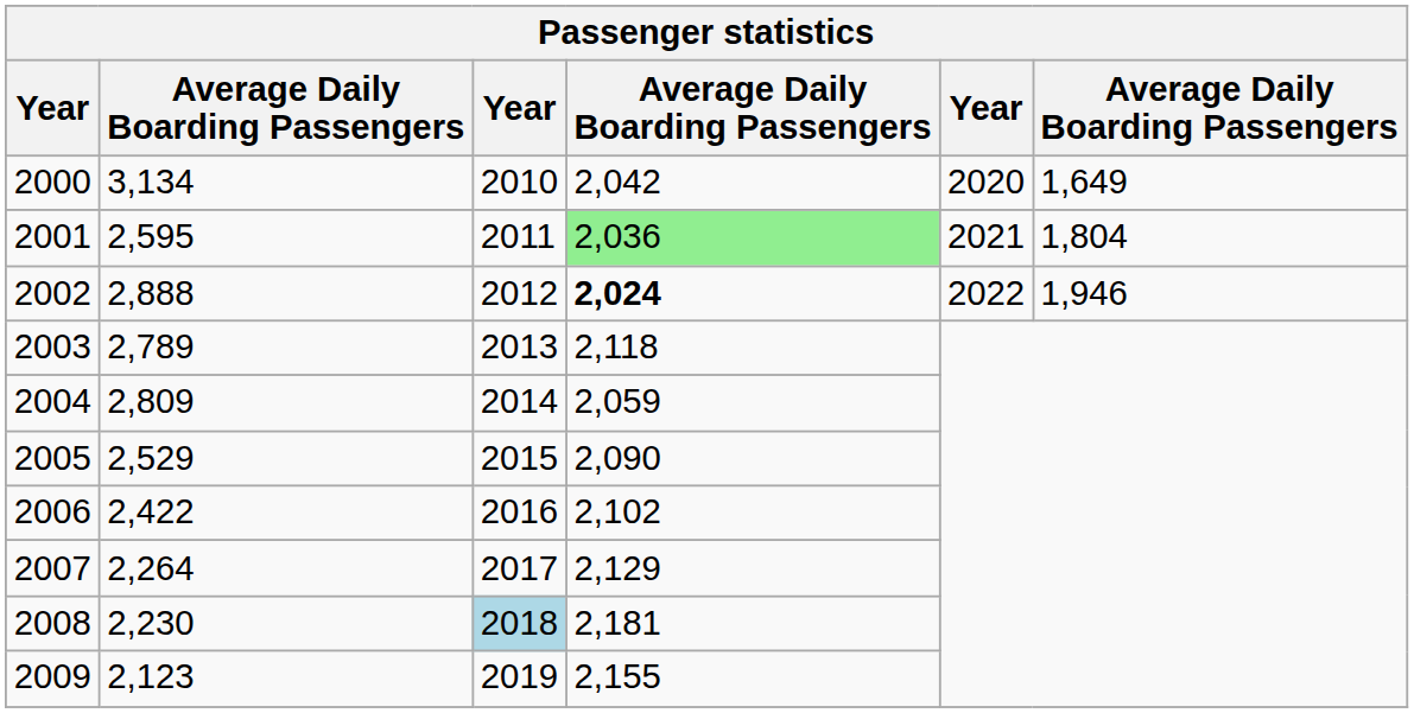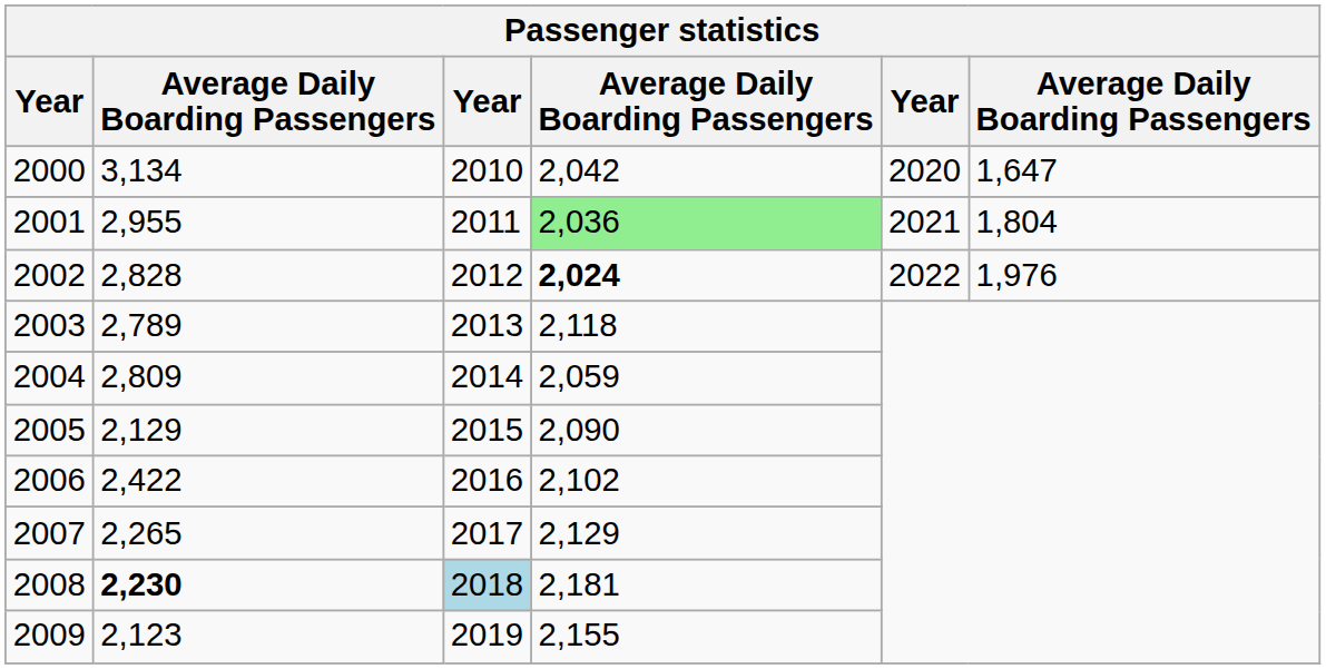2000 | column 6: 1,649 -> 1,647
2001 | column 2: 2,595 -> 2,955
2002 | column 2: 2,888 -> 2,828
2002 | column 6: 1,946 -> 1,976
2005 | column 2: 2,529 -> 2,129
2007 | column 2: 2,264 -> 2,265
2008 | column 2: normal -> bold
